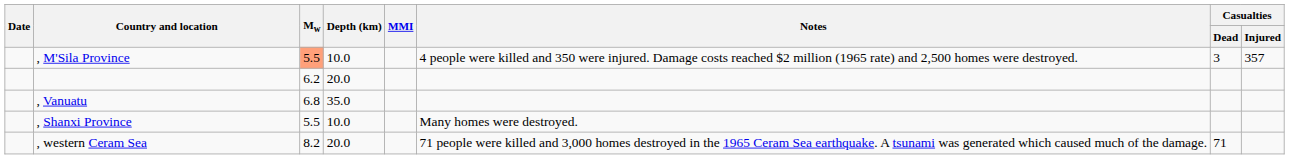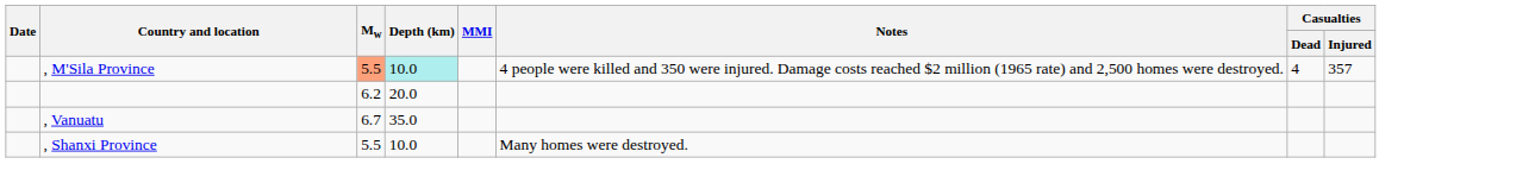, M'Sila Province | Depth (km): no background -> paleturquoise background
, M'Sila Province | Casualties / Dead: 3 -> 4
, Vanuatu | Mw: 6.8 -> 6.7
- row: , western Ceram Sea | 8.2 | 20.0 | 71 people were killed and 3,000 homes destroyed in the 1965 Ceram Sea earthquake. A tsunami was generated which caused much of the damage. | 71
